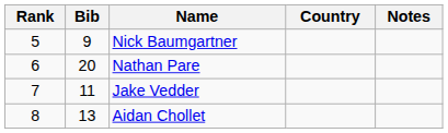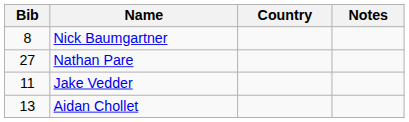- column: Rank | 5 | 6 | 7 | 8
Nick Baumgartner | Bib: 9 -> 8
Nathan Pare | Bib: 20 -> 27
